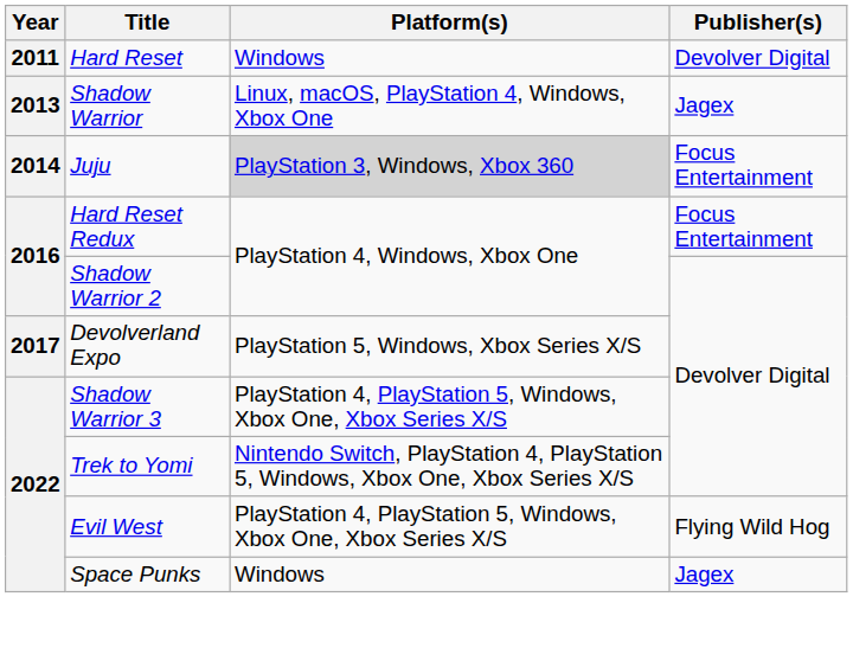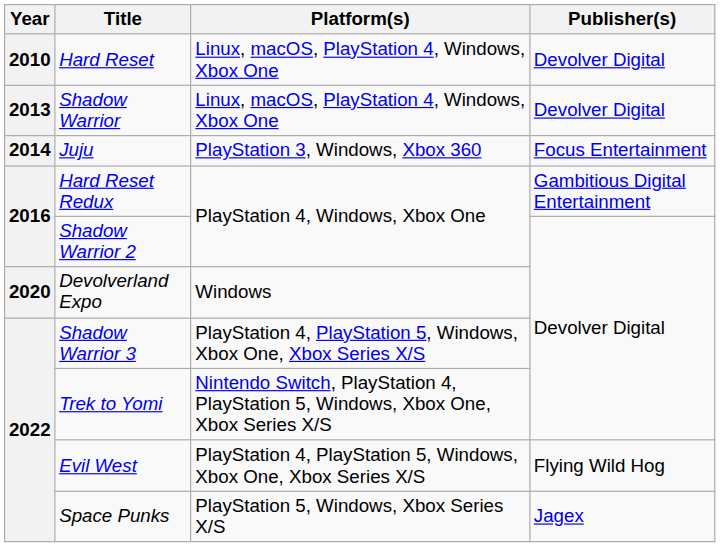Hard Reset | Year: 2011 -> 2010
Hard Reset | Platform(s): Windows -> Linux, macOS, PlayStation 4, Windows, Xbox One
Shadow Warrior | Publisher(s): Jagex -> Devolver Digital
Juju | Platform(s): lightgrey background -> no background
Hard Reset Redux | Publisher(s): Focus Entertainment -> Gambitious Digital Entertainment
Devolverland Expo | Year: 2017 -> 2020
Devolverland Expo | Platform(s): PlayStation 5, Windows, Xbox Series X/S -> Windows
Space Punks | Platform(s): Windows -> PlayStation 5, Windows, Xbox Series X/S
